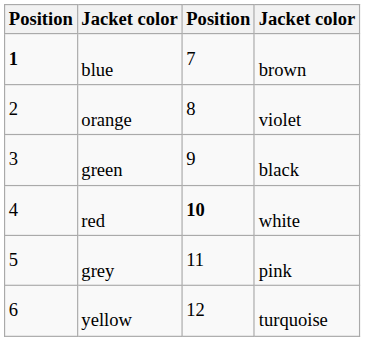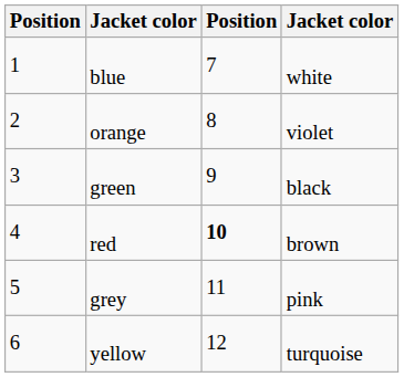blue | column 1: bold -> normal
blue | column 4: brown -> white
red | column 4: white -> brown
